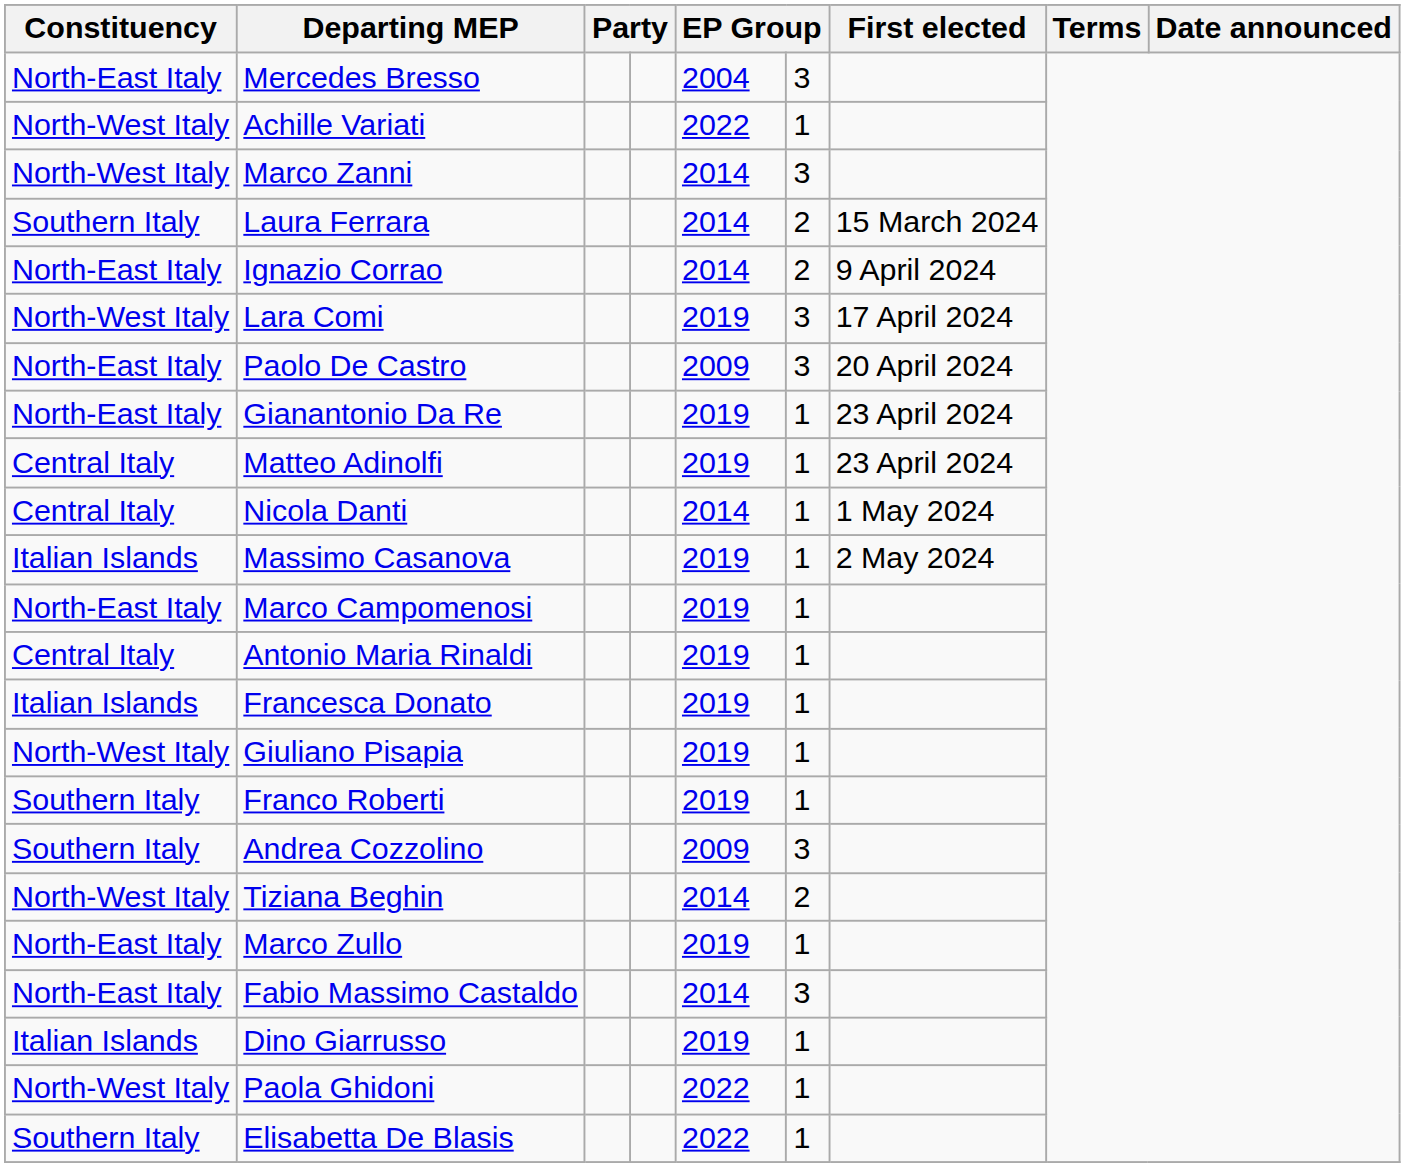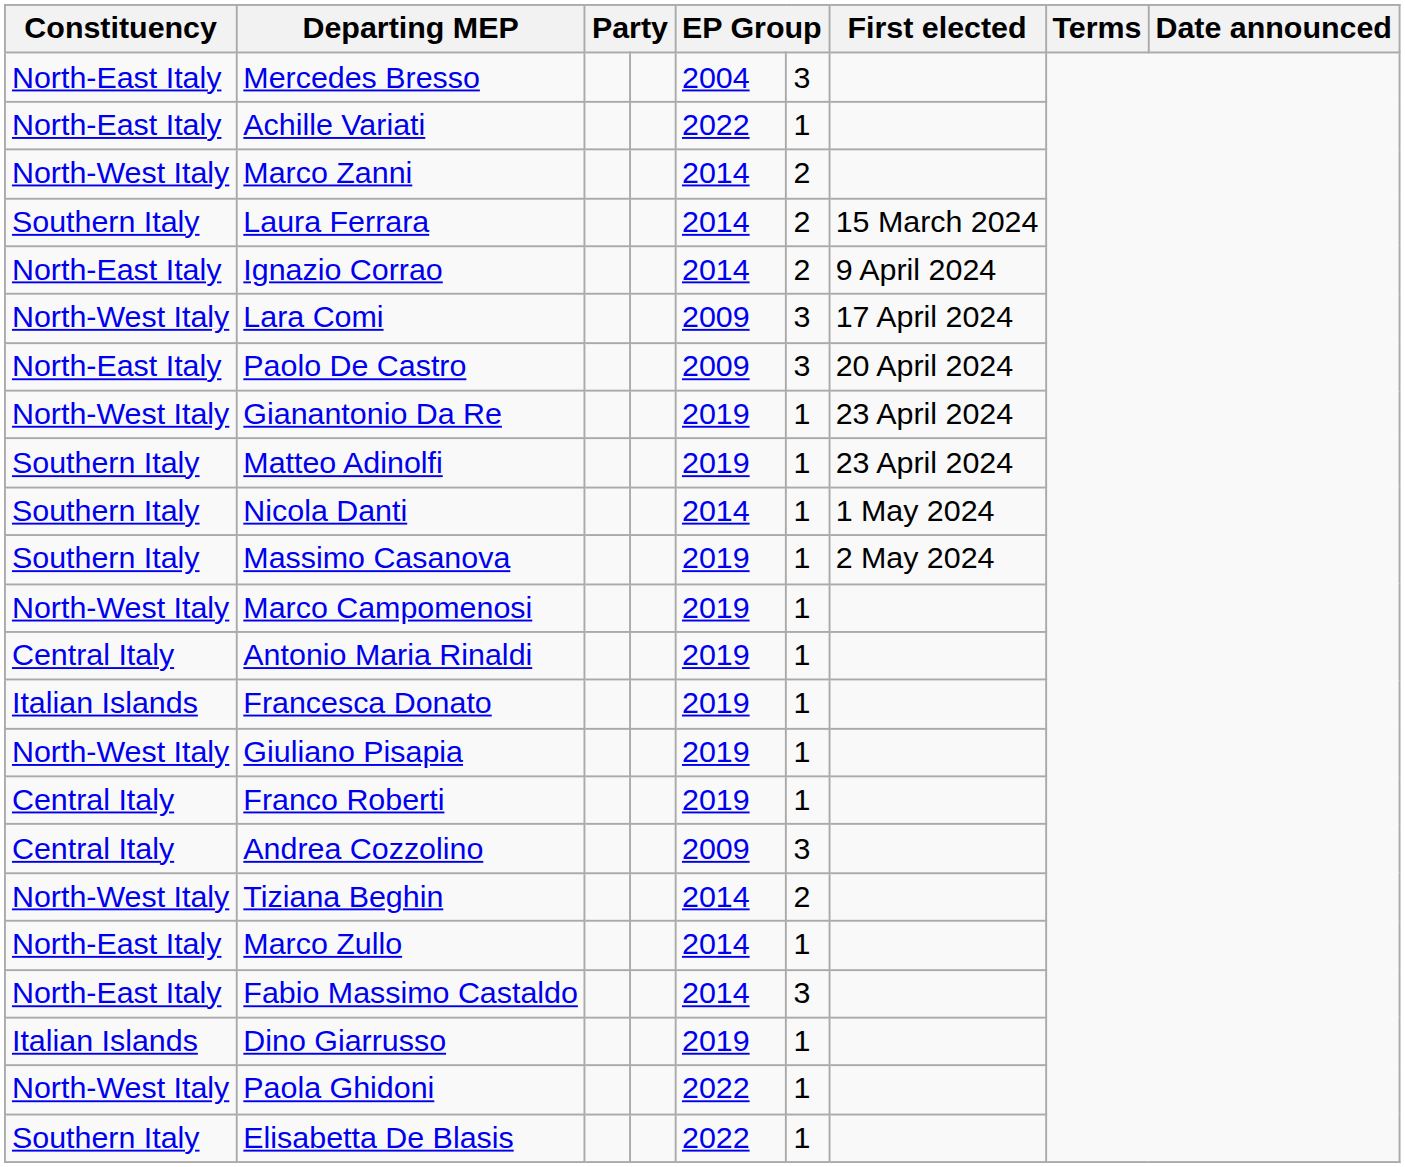Achille Variati | Constituency: North-West Italy -> North-East Italy
Marco Zanni | column 6: 3 -> 2
Lara Comi | column 5: 2019 -> 2009
Gianantonio Da Re | Constituency: North-East Italy -> North-West Italy
Matteo Adinolfi | Constituency: Central Italy -> Southern Italy
Nicola Danti | Constituency: Central Italy -> Southern Italy
Massimo Casanova | Constituency: Italian Islands -> Southern Italy
Marco Campomenosi | Constituency: North-East Italy -> North-West Italy
Franco Roberti | Constituency: Southern Italy -> Central Italy
Andrea Cozzolino | Constituency: Southern Italy -> Central Italy
Marco Zullo | column 5: 2019 -> 2014
